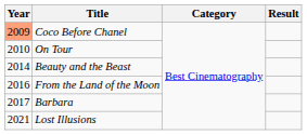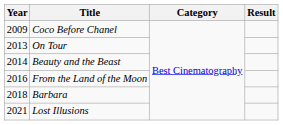Coco Before Chanel | Year: lightsalmon background -> no background
On Tour | Year: 2010 -> 2013
Barbara | Year: 2017 -> 2018
